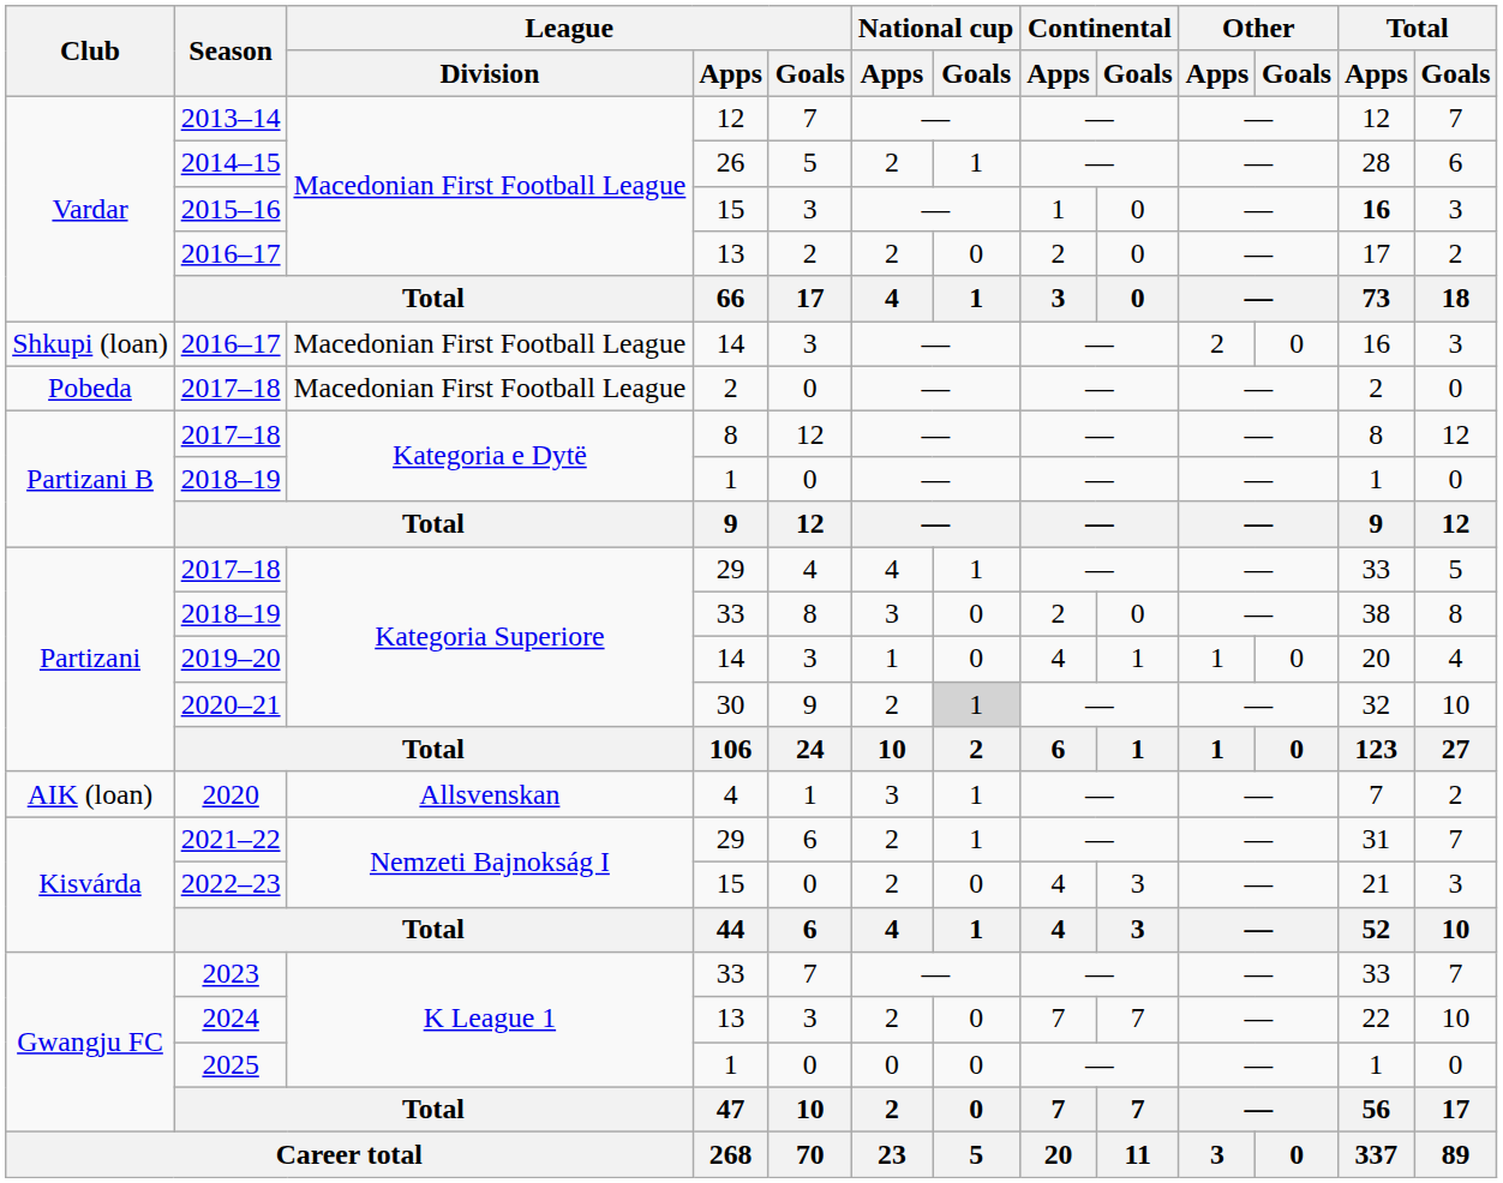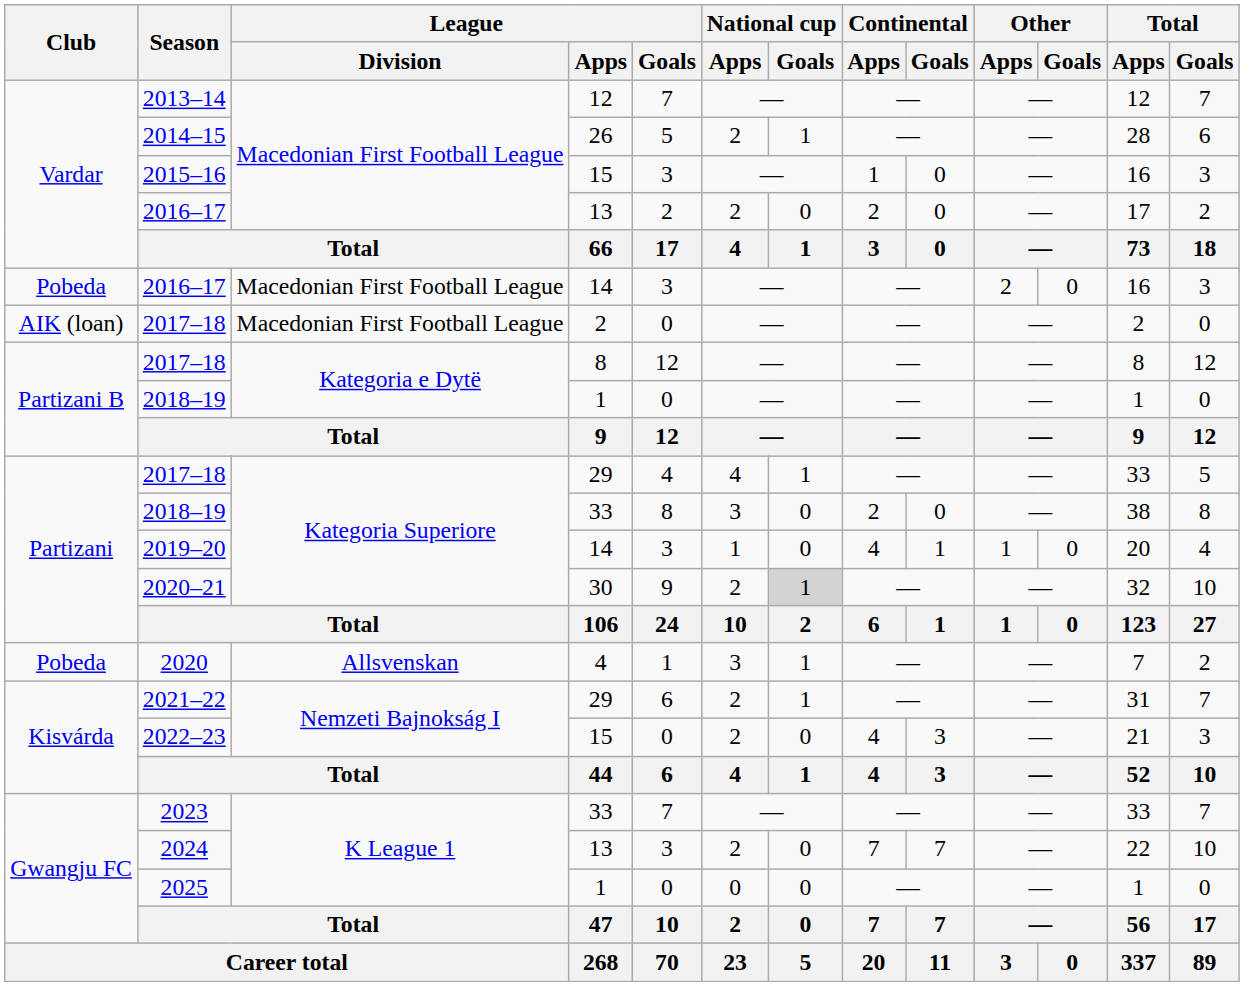2015–16 | Total / Apps: bold -> normal
2016–17 / 14 | Club: Shkupi (loan) -> Pobeda
2017–18 / 2 | Club: Pobeda -> AIK (loan)
2020 | Club: AIK (loan) -> Pobeda
